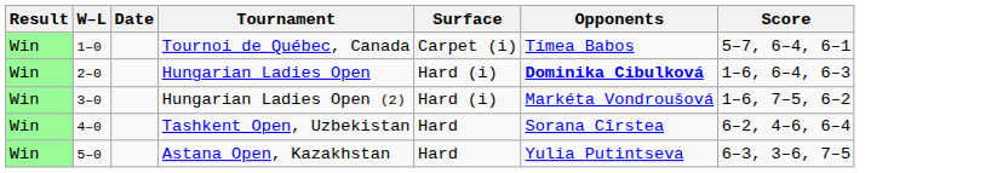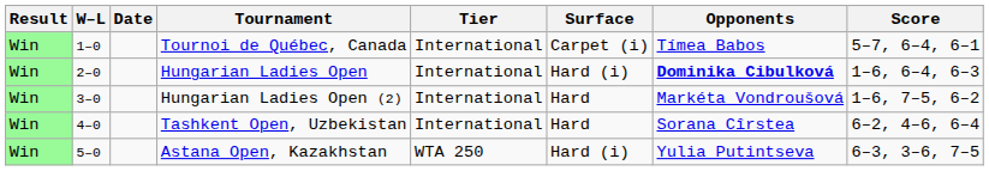+ column: Tier | International | International | International | International | WTA 250
Hungarian Ladies Open (2) | Surface: Hard (i) -> Hard
Astana Open, Kazakhstan | Surface: Hard -> Hard (i)
